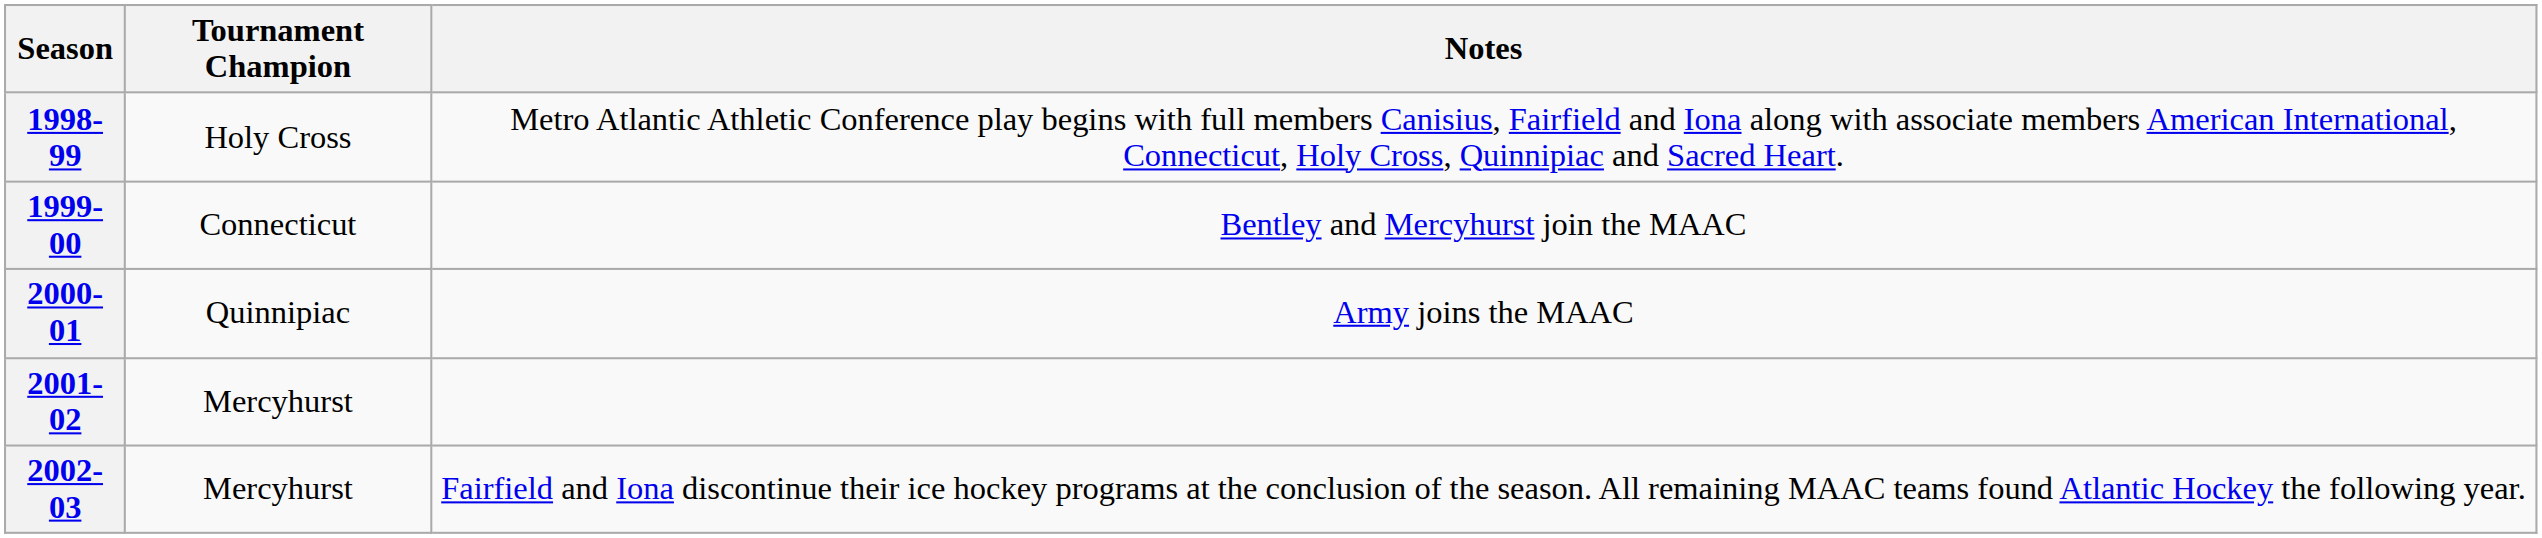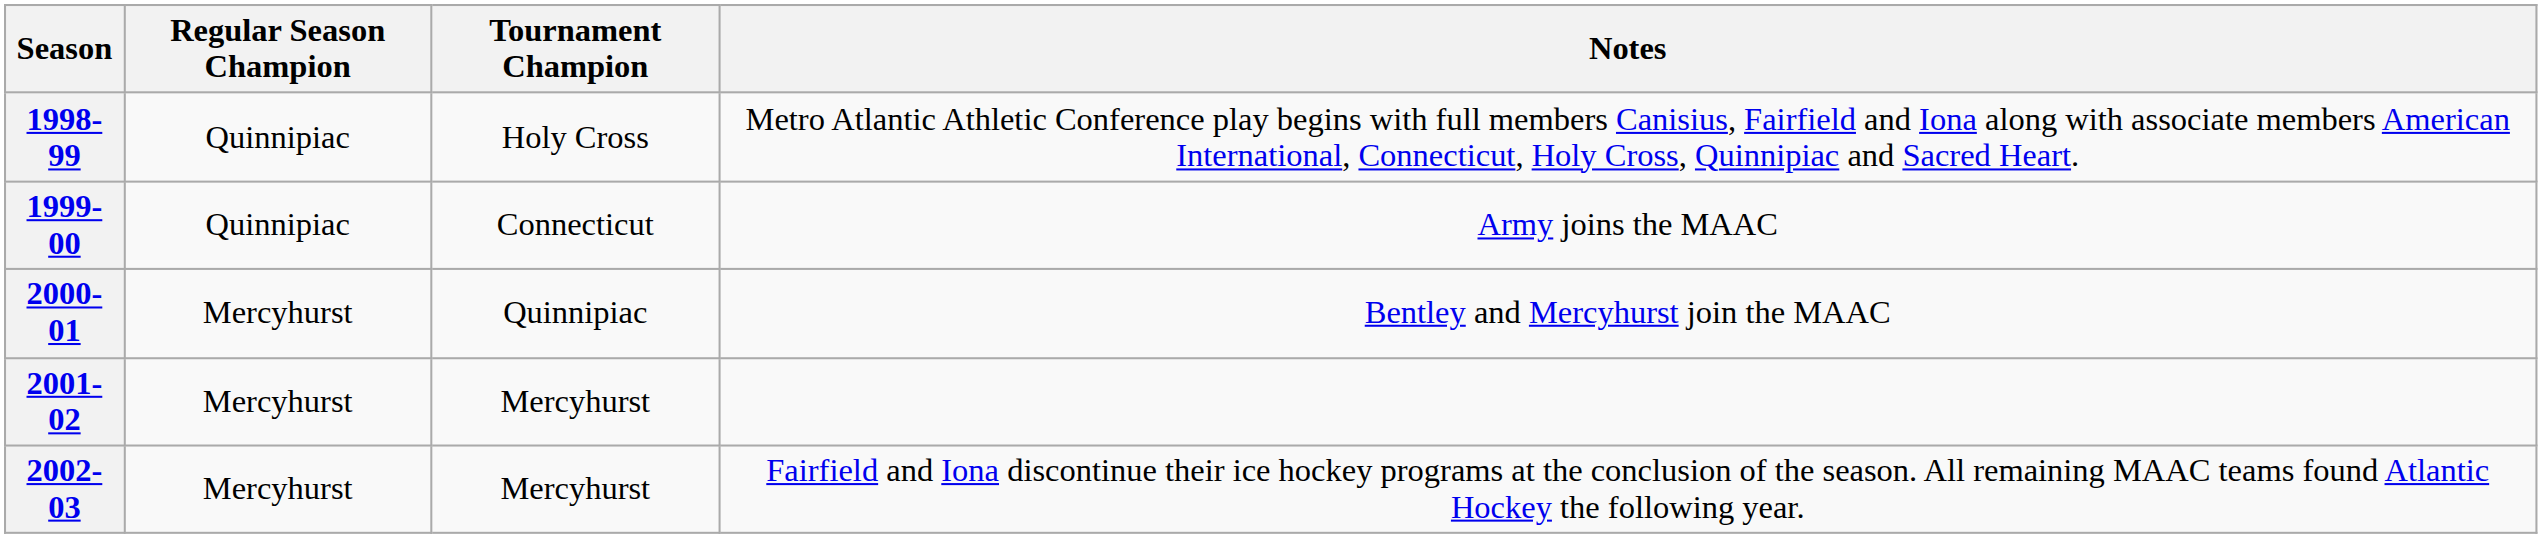+ column: Regular Season Champion | Quinnipiac | Quinnipiac | Mercyhurst | Mercyhurst | Mercyhurst
1999-00 | Notes: Bentley and Mercyhurst join the MAAC -> Army joins the MAAC
2000-01 | Notes: Army joins the MAAC -> Bentley and Mercyhurst join the MAAC
